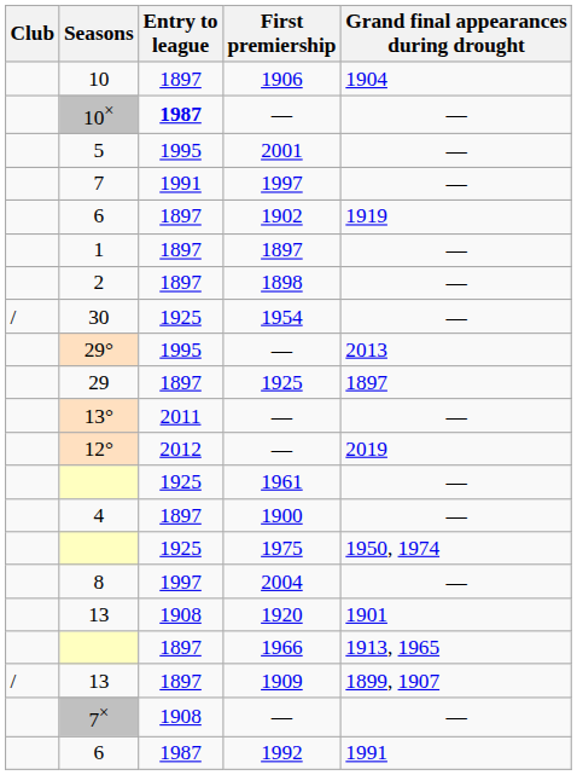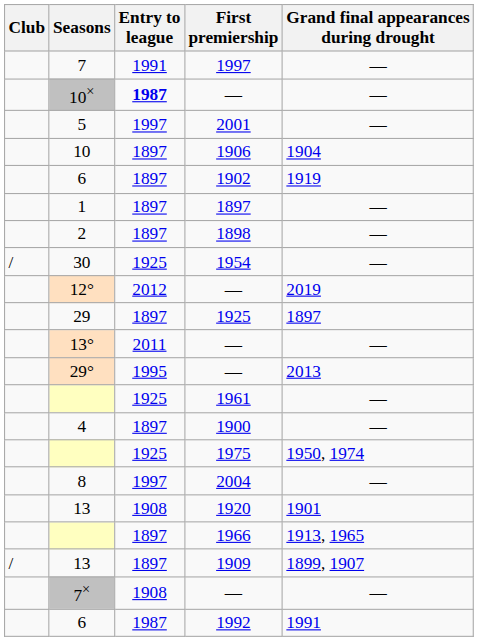rows swapped: 7 <-> 10
5 | Entry to league: 1995 -> 1997
rows swapped: 29° <-> 12°
